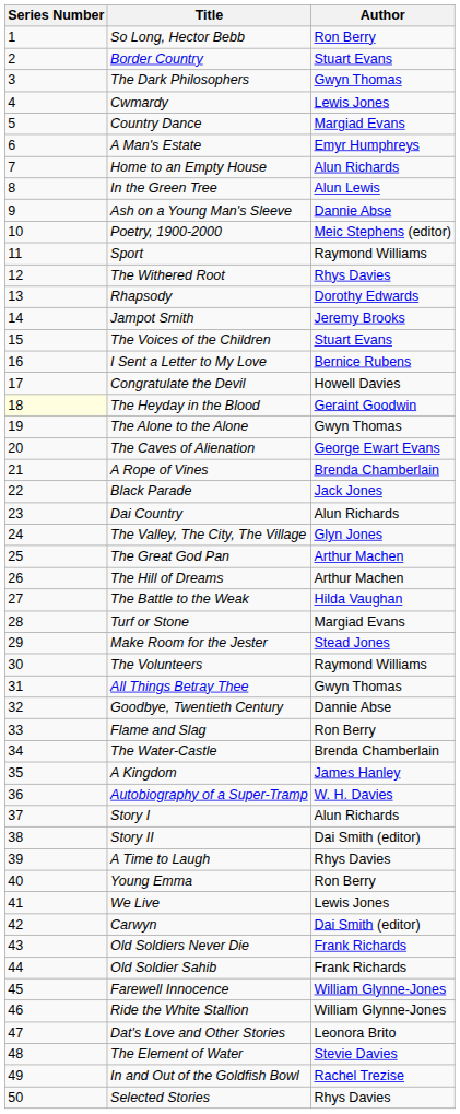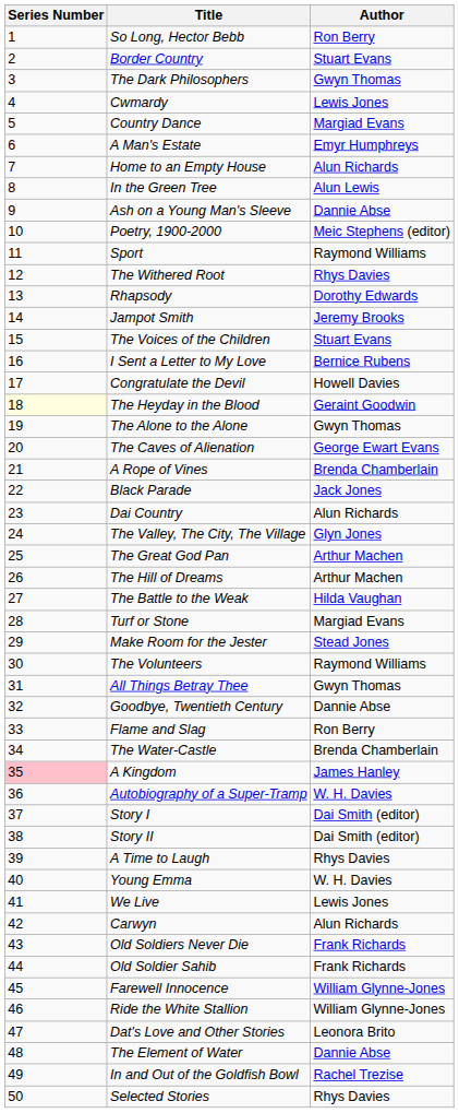A Kingdom | Series Number: no background -> pink background
Story I | Author: Alun Richards -> Dai Smith (editor)
Young Emma | Author: Ron Berry -> W. H. Davies
Carwyn | Author: Dai Smith (editor) -> Alun Richards
The Element of Water | Author: Stevie Davies -> Dannie Abse
